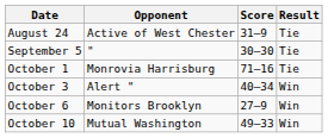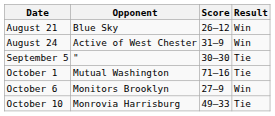+ row: August 21 | Blue Sky | 26–12 | Win
August 24 | Result: Tie -> Win
October 1 | Opponent: Monrovia Harrisburg -> Mutual Washington
- row: October 3 | Alert " | 40–34 | Win
October 10 | Opponent: Mutual Washington -> Monrovia Harrisburg
October 10 | Result: Win -> Tie
